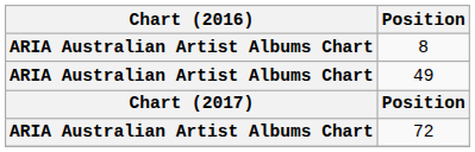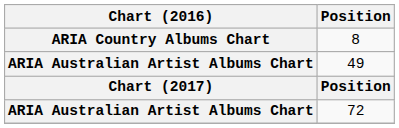8 | Chart (2016): ARIA Australian Artist Albums Chart -> ARIA Country Albums Chart
